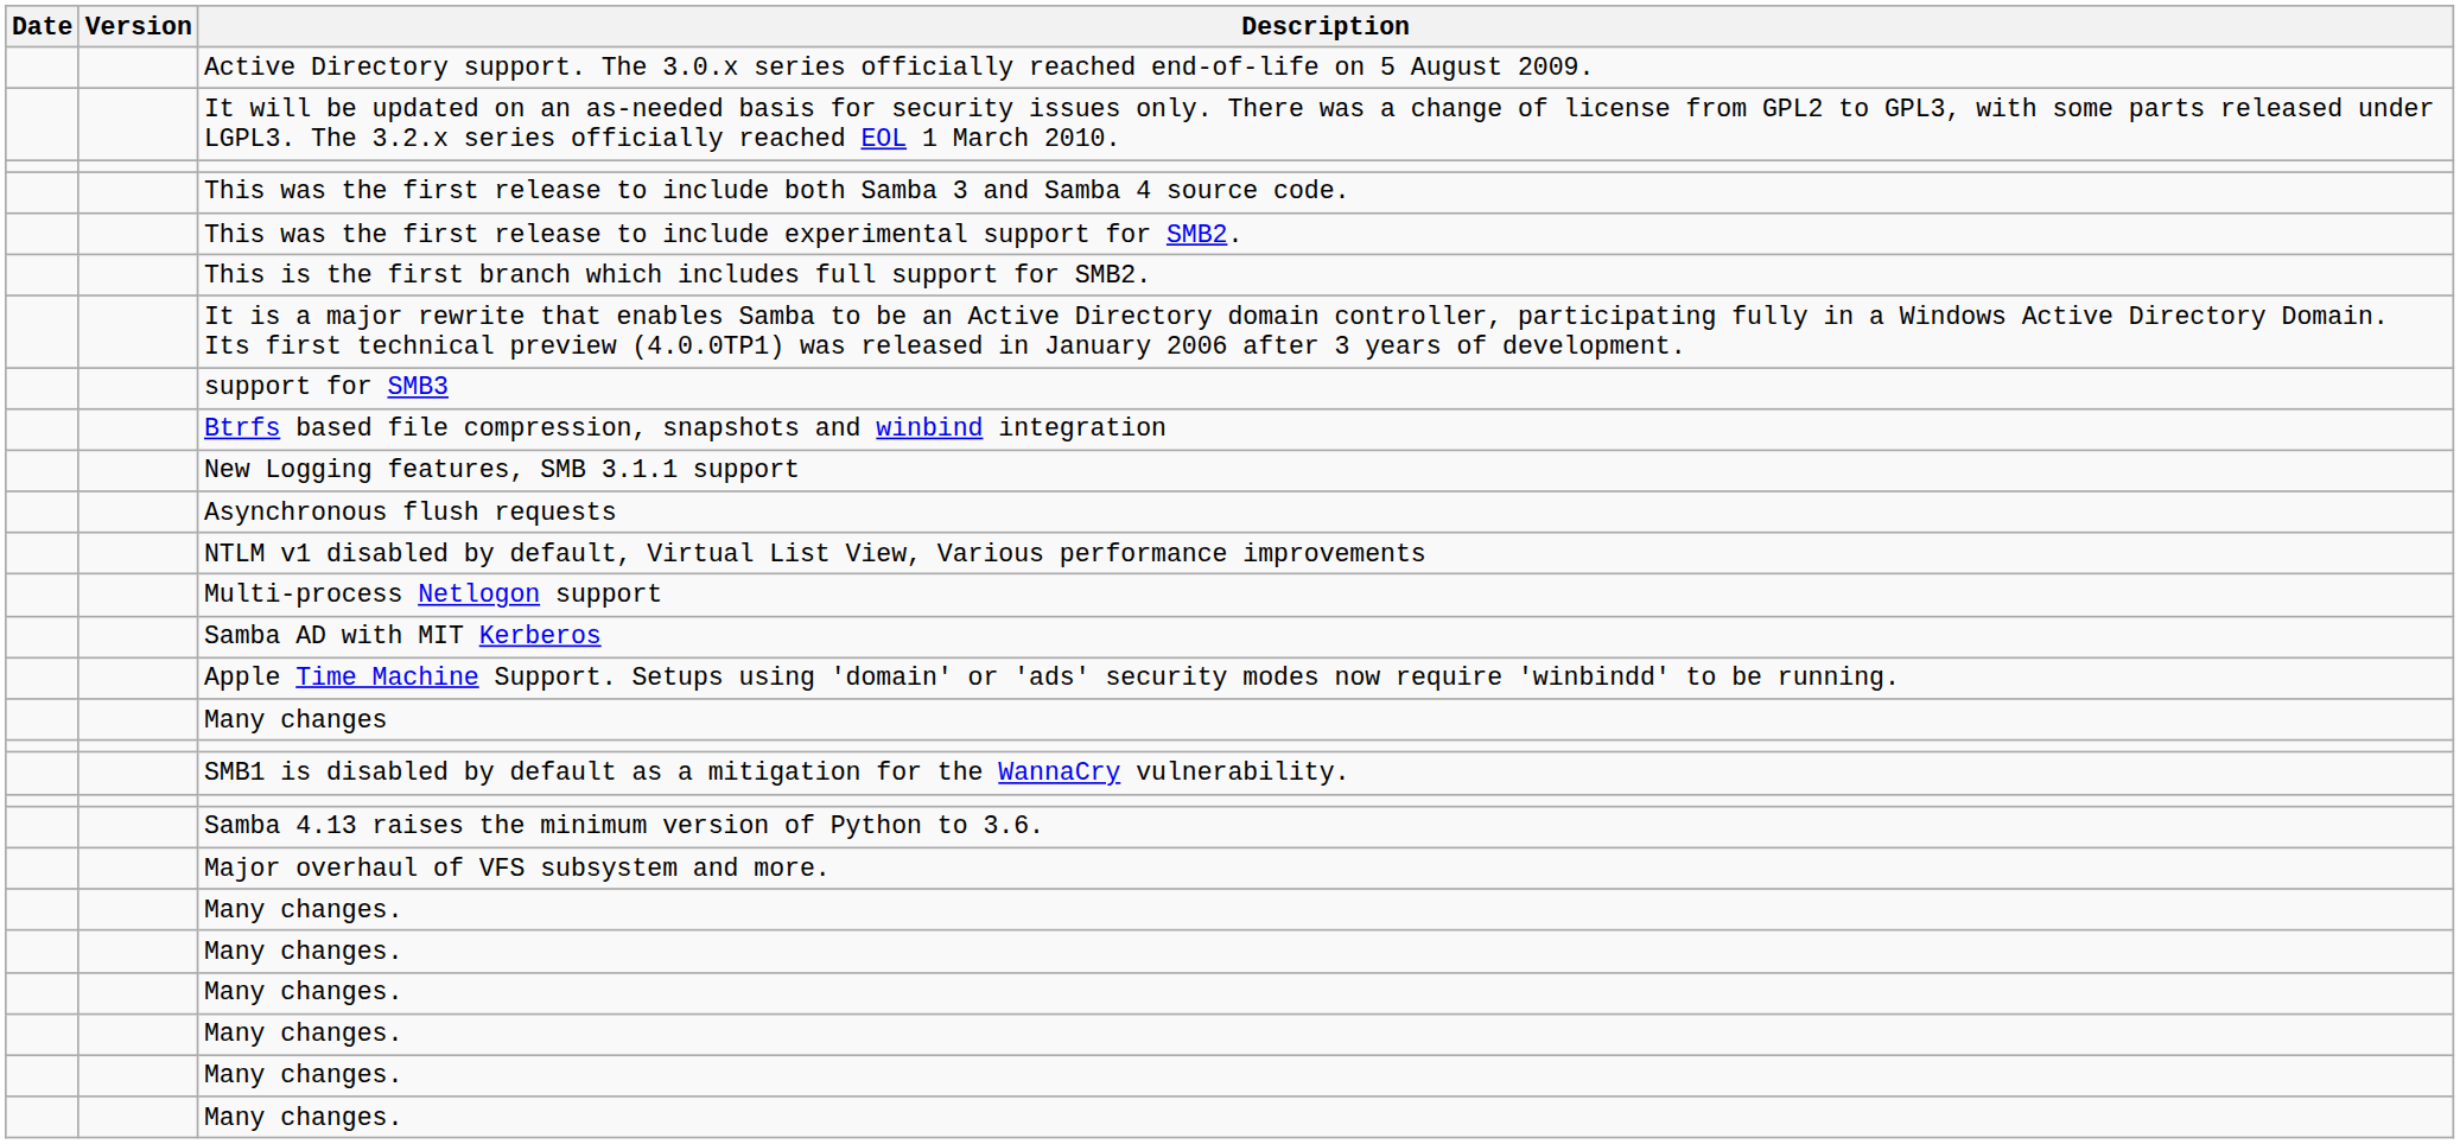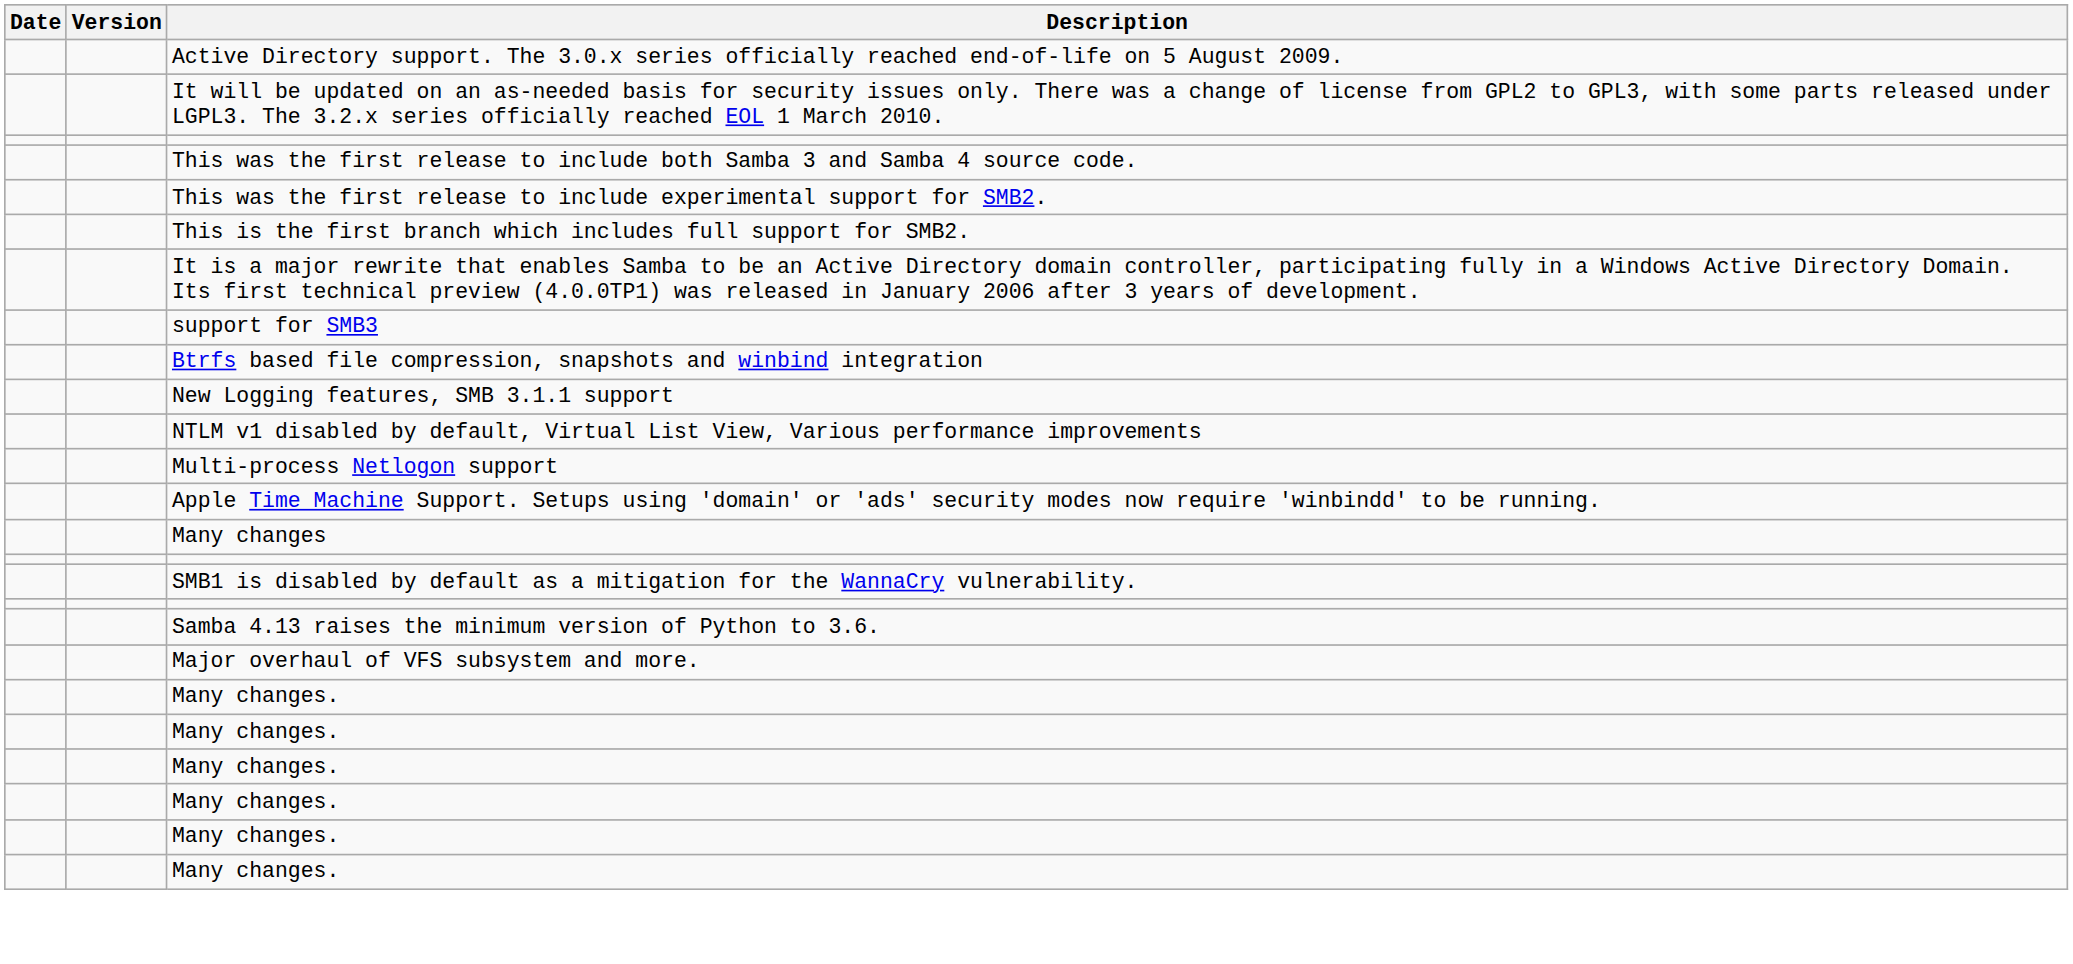- row: Asynchronous flush requests
- row: Samba AD with MIT Kerberos
